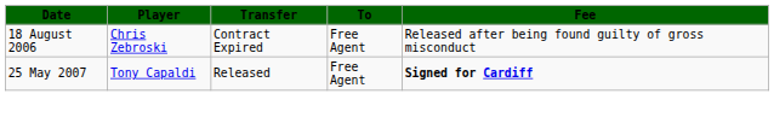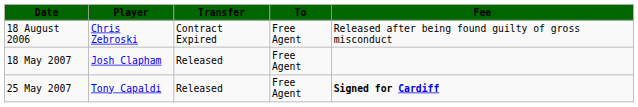+ row: 18 May 2007 | Josh Clapham | Released | Free Agent
